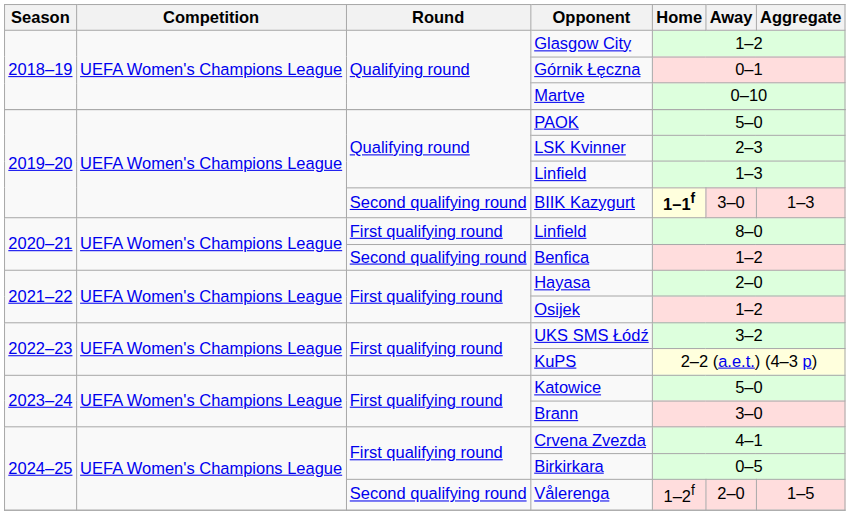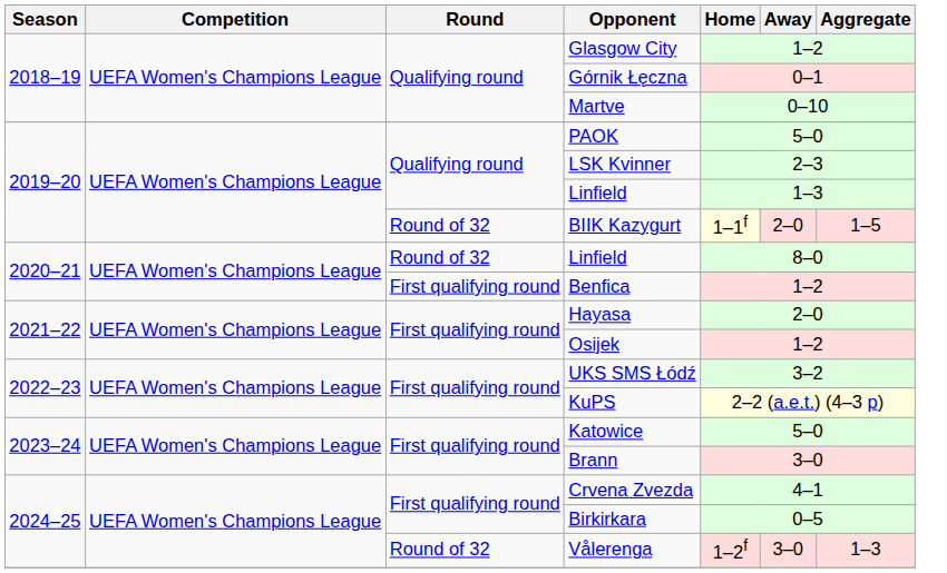BIIK Kazygurt | Round: Second qualifying round -> Round of 32
BIIK Kazygurt | Home: bold -> normal
BIIK Kazygurt | Away: 3–0 -> 2–0
BIIK Kazygurt | Aggregate: 1–3 -> 1–5
2020–21 / Linfield | Round: First qualifying round -> Round of 32
Benfica | Round: Second qualifying round -> First qualifying round
Vålerenga | Round: Second qualifying round -> Round of 32
Vålerenga | Away: 2–0 -> 3–0
Vålerenga | Aggregate: 1–5 -> 1–3
